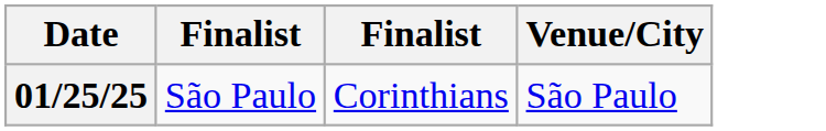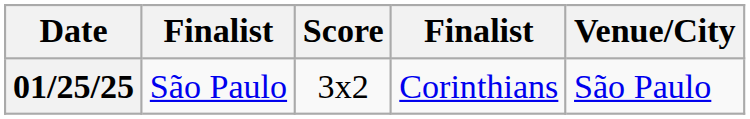+ column: Score | 3x2
